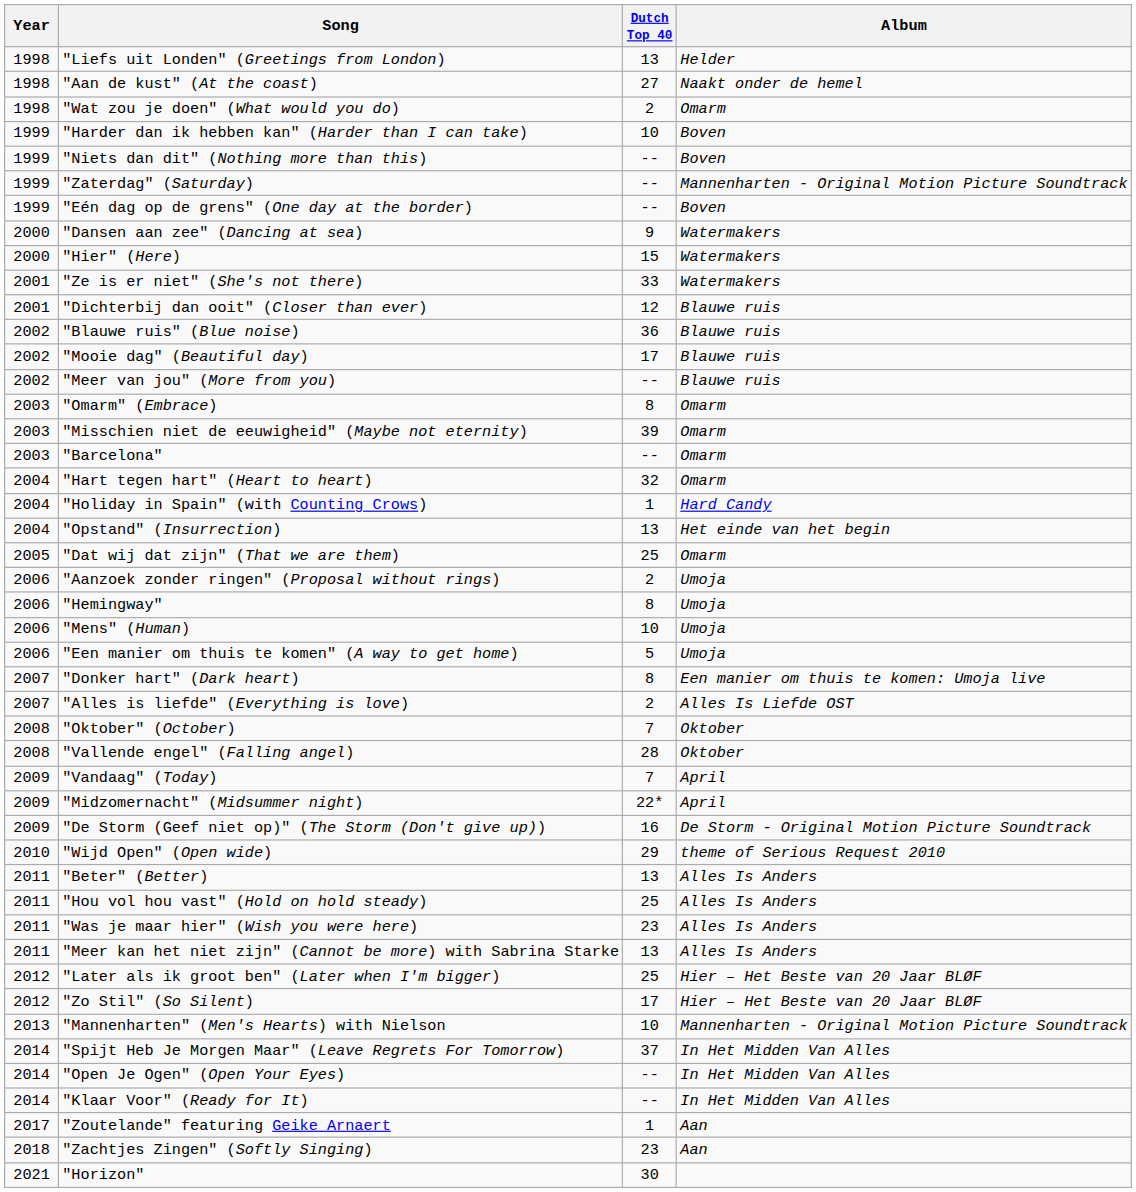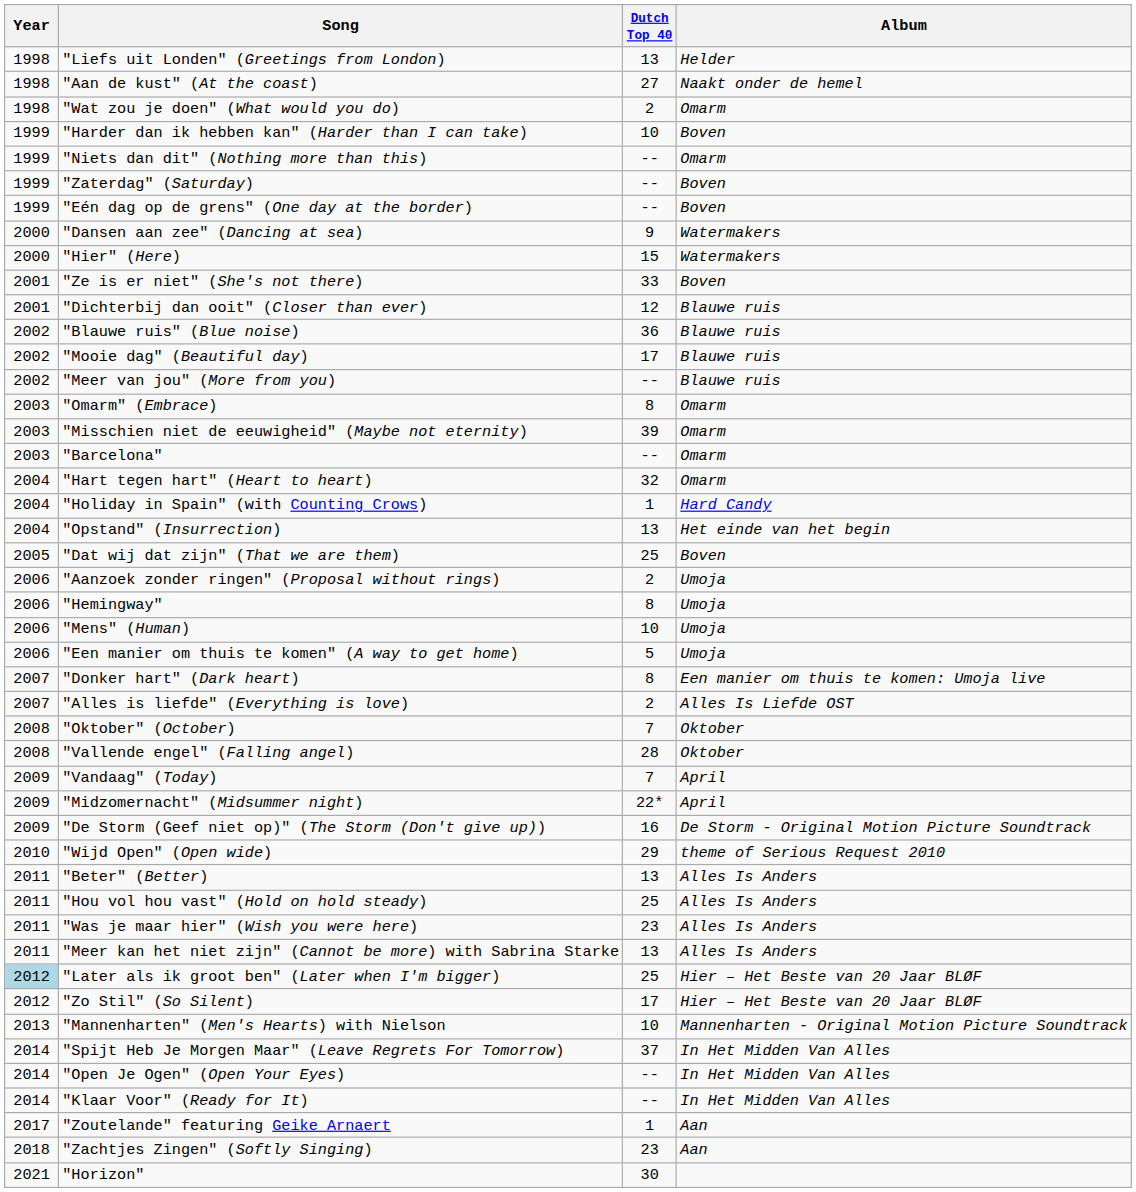"Niets dan dit" (Nothing more than this) | Album: Boven -> Omarm
"Zaterdag" (Saturday) | Album: Mannenharten - Original Motion Picture Soundtrack -> Boven
"Ze is er niet" (She's not there) | Album: Watermakers -> Boven
"Dat wij dat zijn" (That we are them) | Album: Omarm -> Boven
"Later als ik groot ben" (Later when I'm bigger) | Year: no background -> lightblue background
